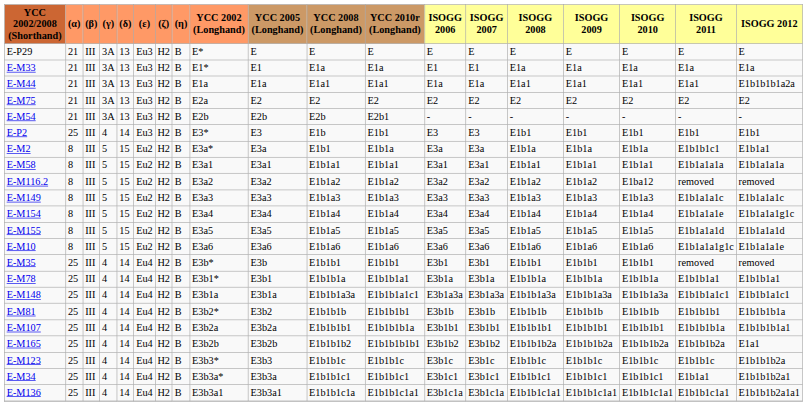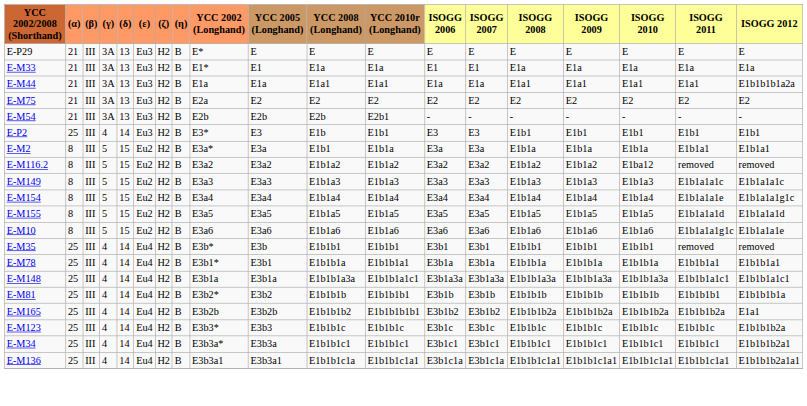E-M2 | ISOGG 2011: E1b1b1c1 -> E1b1a1
- row: E-M58 | 8 | III | 5 | 15 | Eu2 | H2 | B | E3a1 | E3a1 | E1b1a1 | E1b1a1 | E3a1 | E3a1 | E1b1a1 | E1b1a1 | E1b1a1 | E1b1a1a1a | E1b1a1a1a
- row: E-M107 | 25 | III | 4 | 14 | Eu4 | H2 | B | E3b2a | E3b2a | E1b1b1b1 | E1b1b1b1a | E3b1b1 | E3b1b1 | E1b1b1b1 | E1b1b1b1 | E1b1b1b1 | E1b1b1b1a | E1b1b1b1a1
E-M34 | ISOGG 2011: E1b1a1 -> E1b1b1c1
